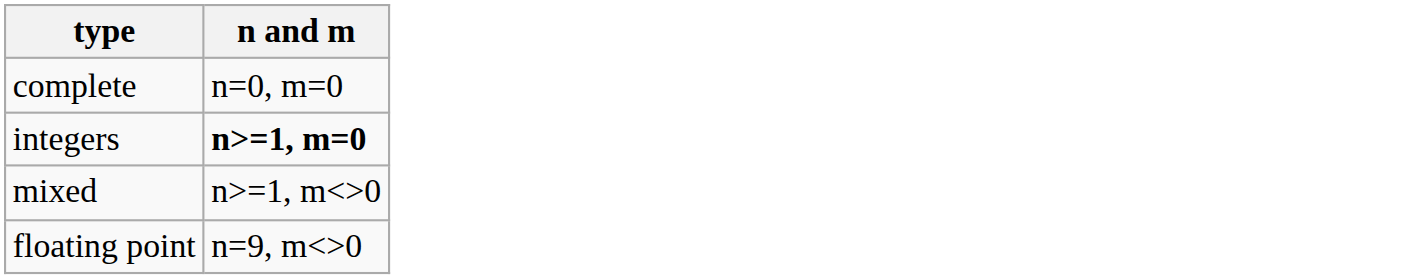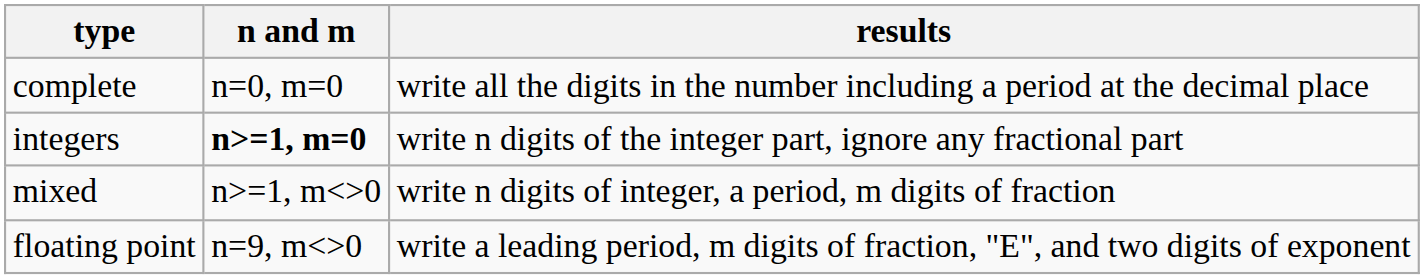+ column: results | write all the digits in the number including a period at the decimal place | write n digits of the integer part, ignore any fractional part | write n digits of integer, a period, m digits of fraction | write a leading period, m digits of fraction, "E", and two digits of exponent
